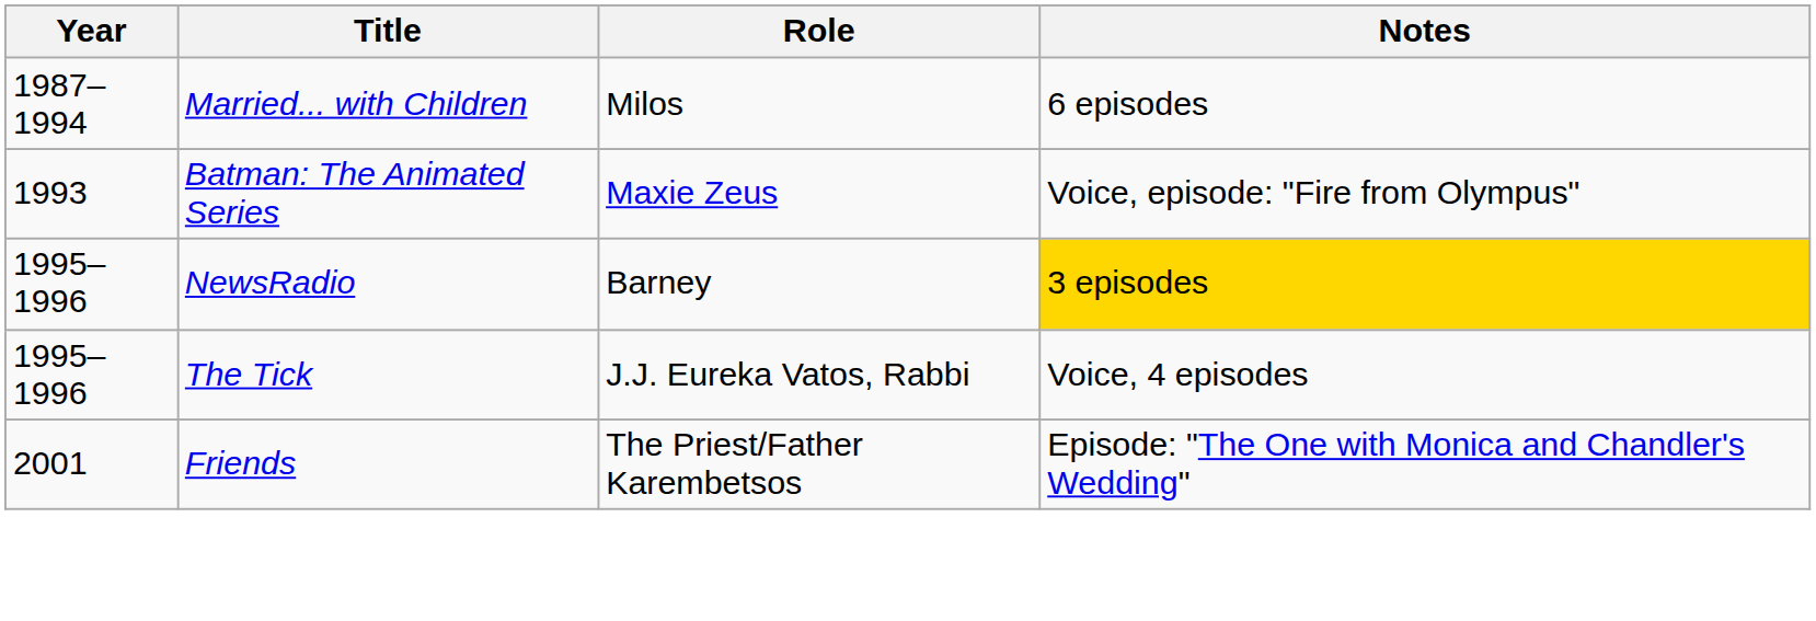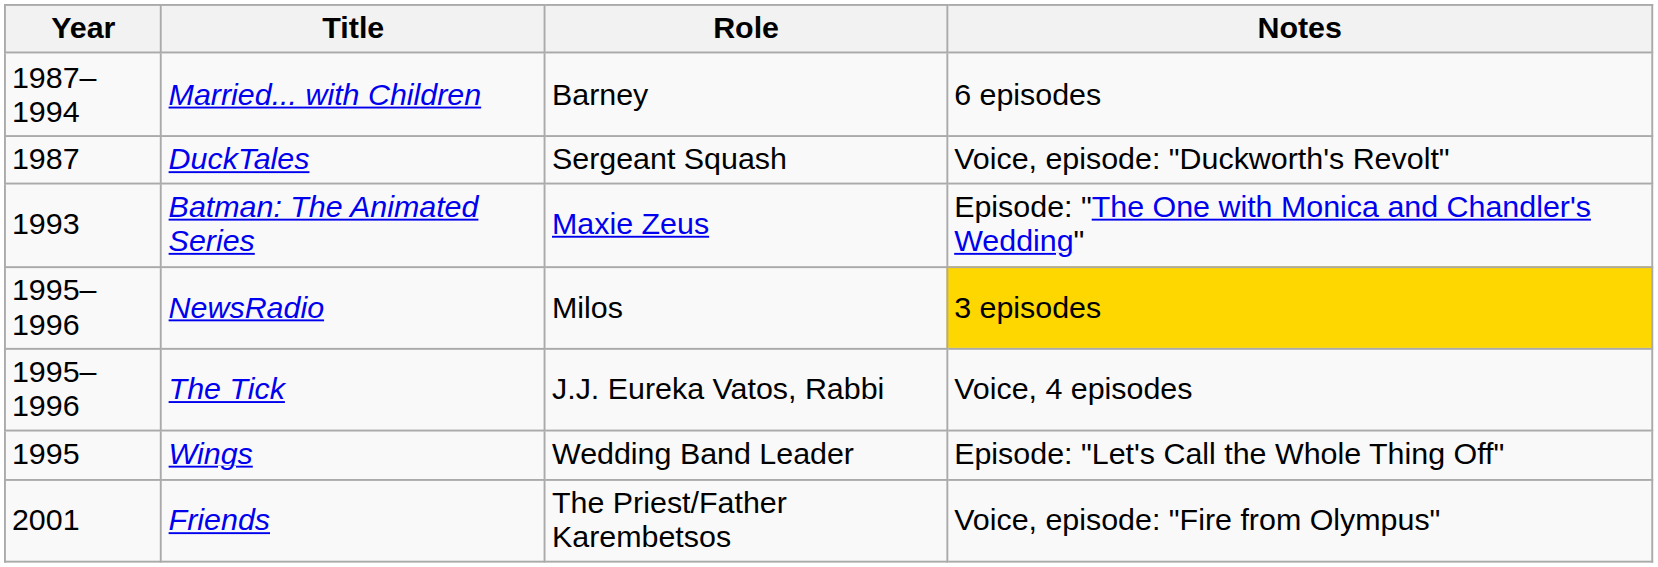Married... with Children | Role: Milos -> Barney
+ row: 1987 | DuckTales | Sergeant Squash | Voice, episode: "Duckworth's Revolt"
Batman: The Animated Series | Notes: Voice, episode: "Fire from Olympus" -> Episode: "The One with Monica and Chandler's Wedding"
NewsRadio | Role: Barney -> Milos
+ row: 1995 | Wings | Wedding Band Leader | Episode: "Let's Call the Whole Thing Off"
Friends | Notes: Episode: "The One with Monica and Chandler's Wedding" -> Voice, episode: "Fire from Olympus"
